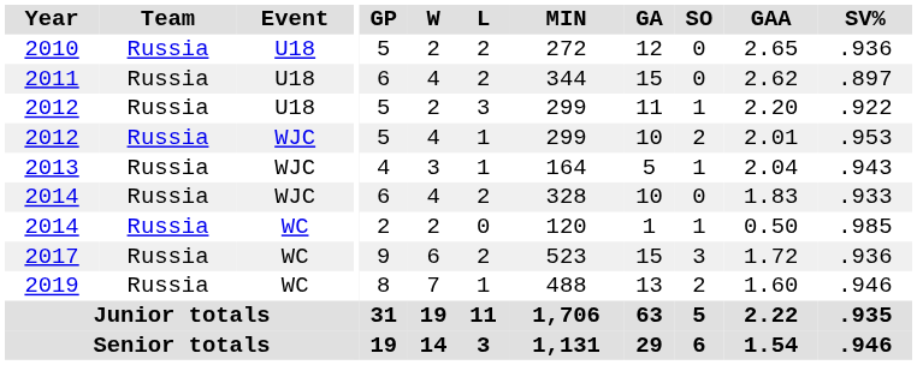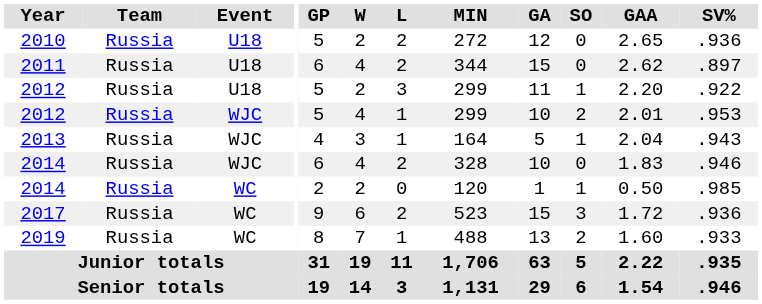2014 / WJC | SV%: .933 -> .946
2019 | SV%: .946 -> .933
